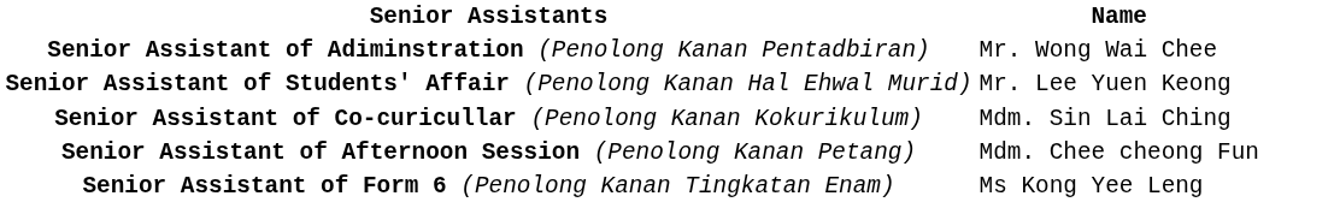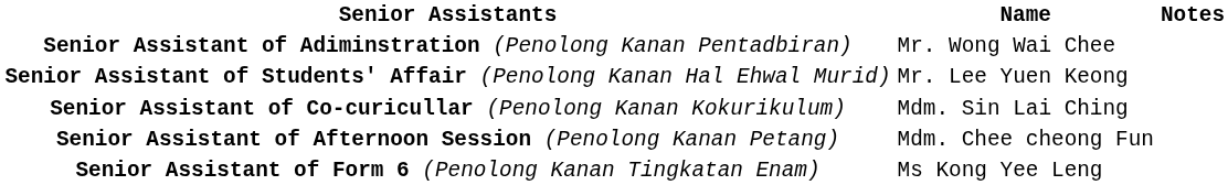+ column: Notes
